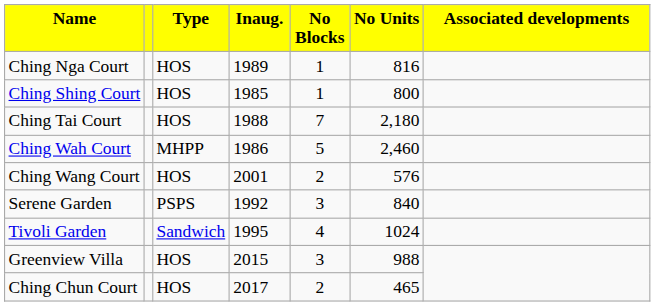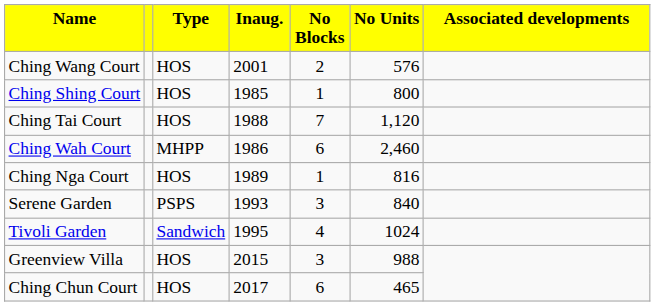rows swapped: Ching Nga Court <-> Ching Wang Court
Ching Tai Court | No Units: 2,180 -> 1,120
Ching Wah Court | No Blocks: 5 -> 6
Serene Garden | Inaug.: 1992 -> 1993
Ching Chun Court | No Blocks: 2 -> 6
